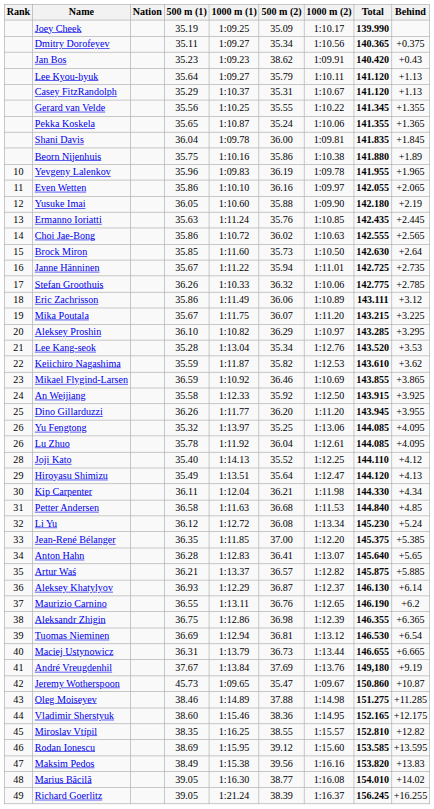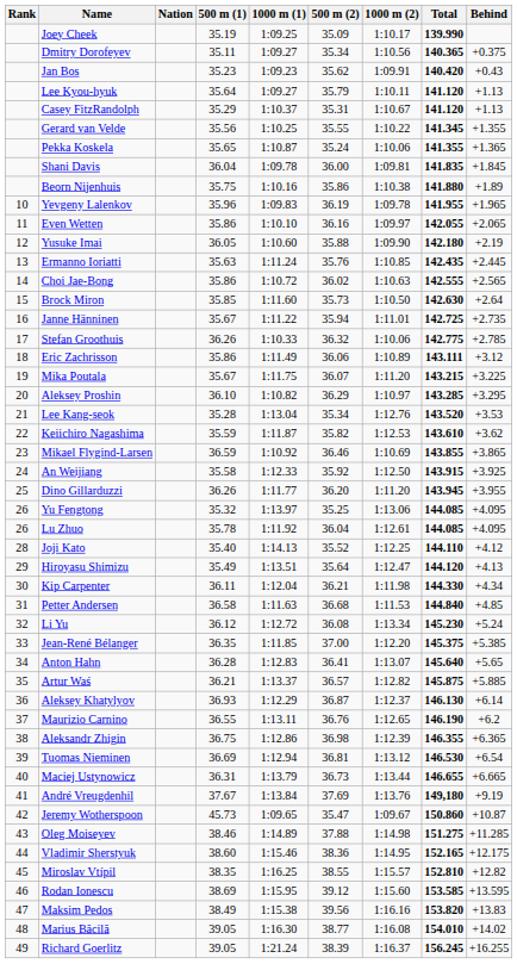Jan Bos | 500 m (2): 38.62 -> 35.62
